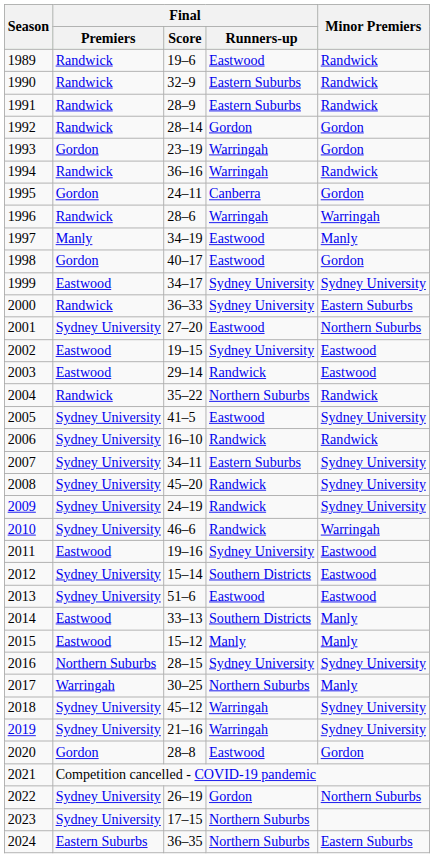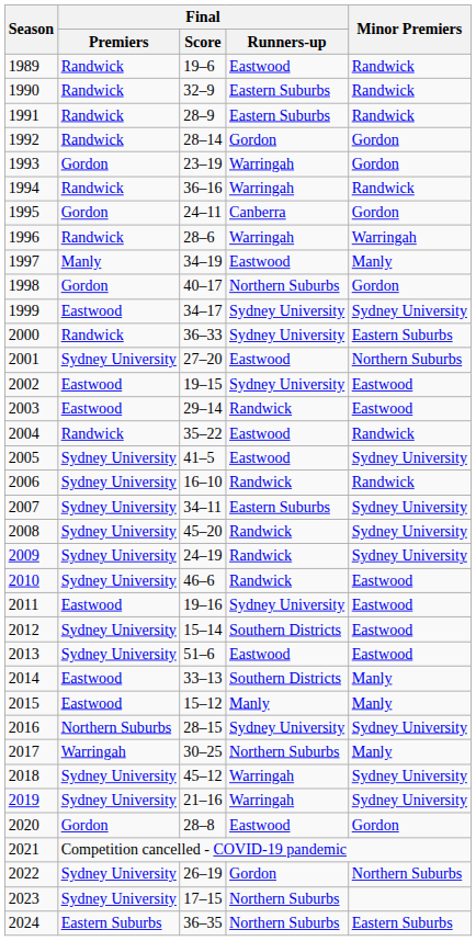1998 | Final / Runners-up: Eastwood -> Northern Suburbs
2004 | Final / Runners-up: Northern Suburbs -> Eastwood
2010 | Minor Premiers: Warringah -> Eastwood
